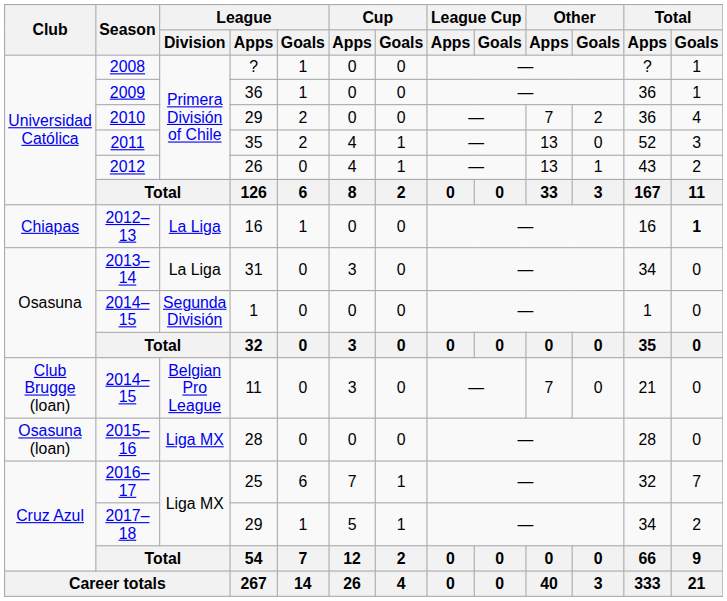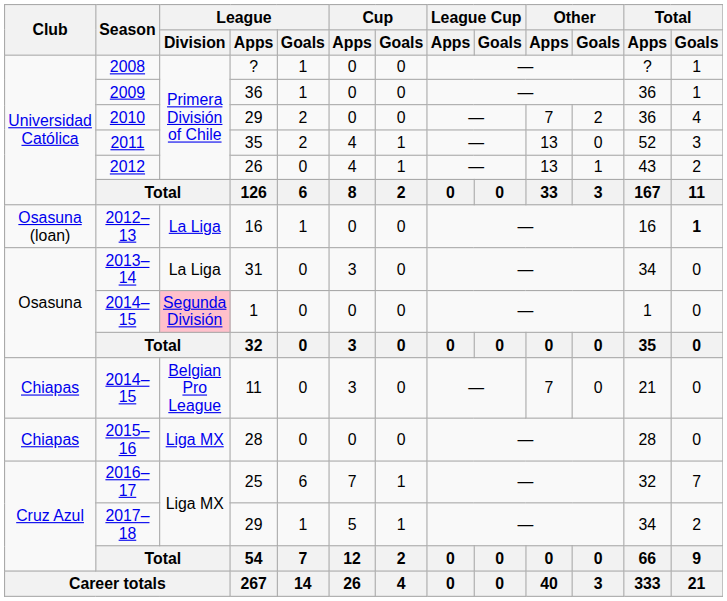2012–13 | Club: Chiapas -> Osasuna (loan)
2014–15 / 1 | League / Division: no background -> pink background
2014–15 / 11 | Club: Club Brugge (loan) -> Chiapas
2015–16 | Club: Osasuna (loan) -> Chiapas
